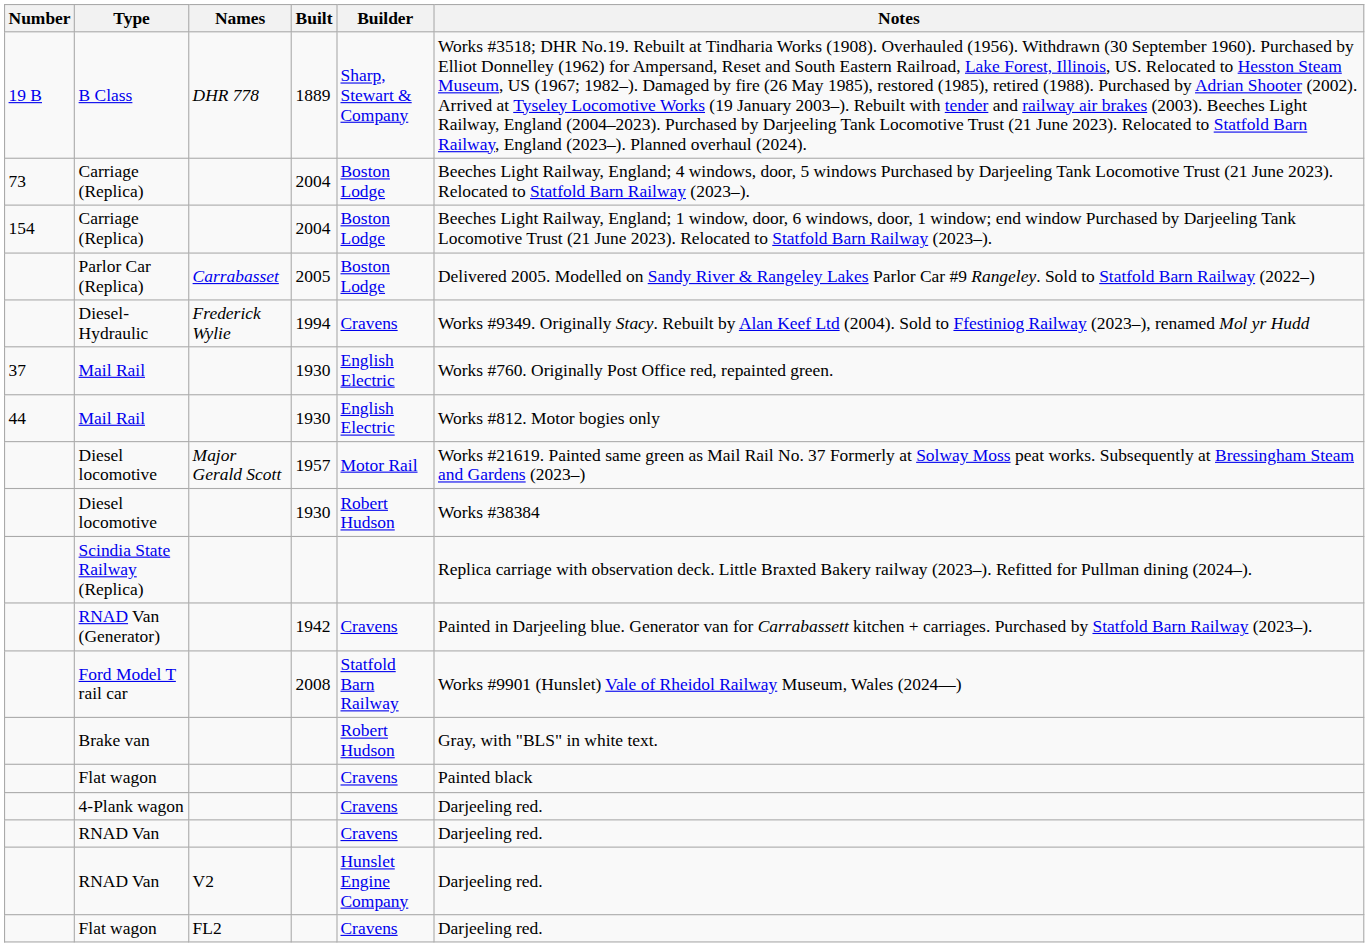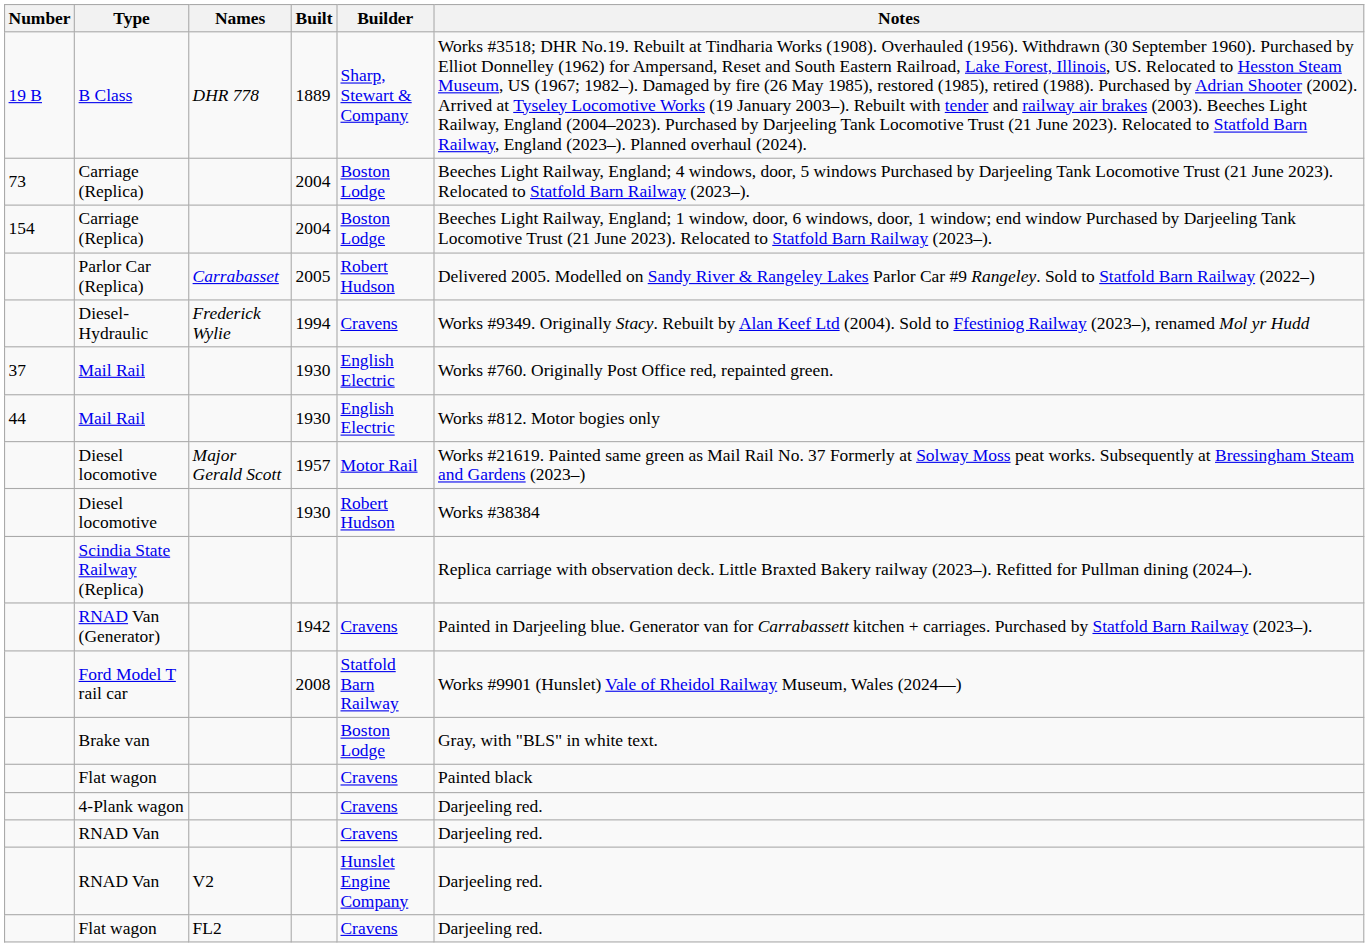Parlor Car (Replica) | Builder: Boston Lodge -> Robert Hudson
Brake van | Builder: Robert Hudson -> Boston Lodge
